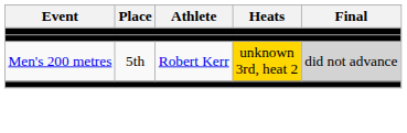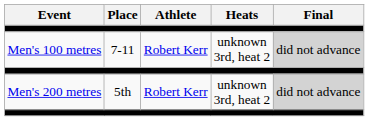+ row: Men's 100 metres | 7-11 | Robert Kerr | unknown 3rd, heat 2 | did not advance
Men's 200 metres | Heats: gold background -> no background
